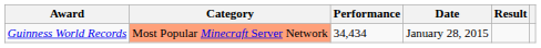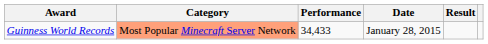Guinness World Records | Performance: 34,434 -> 34,433
